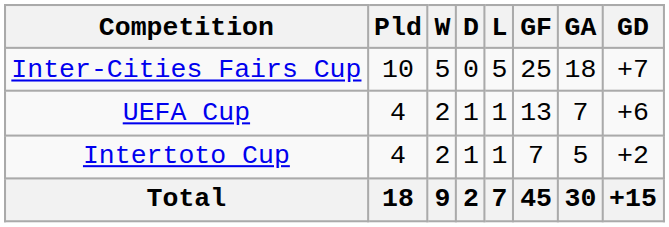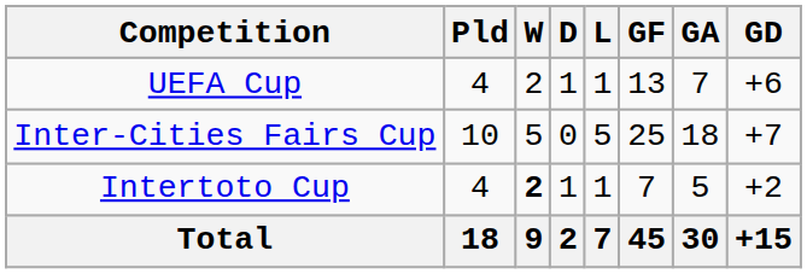rows swapped: Inter-Cities Fairs Cup <-> UEFA Cup
Intertoto Cup | W: normal -> bold
